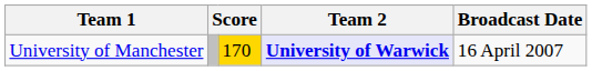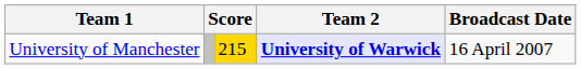University of Manchester | column 3: 170 -> 215
